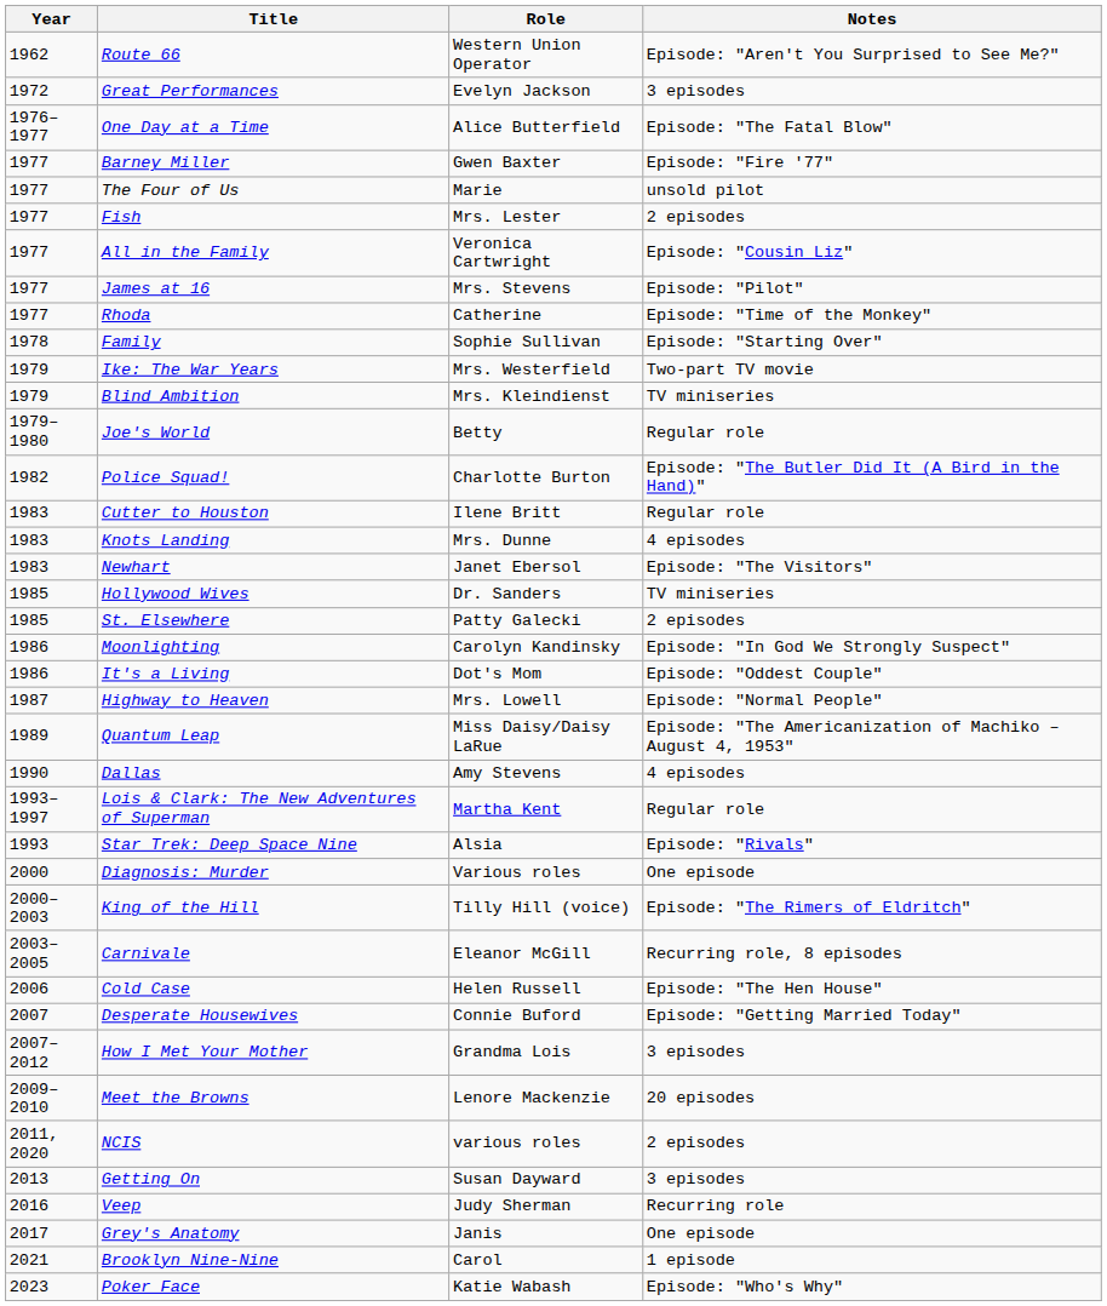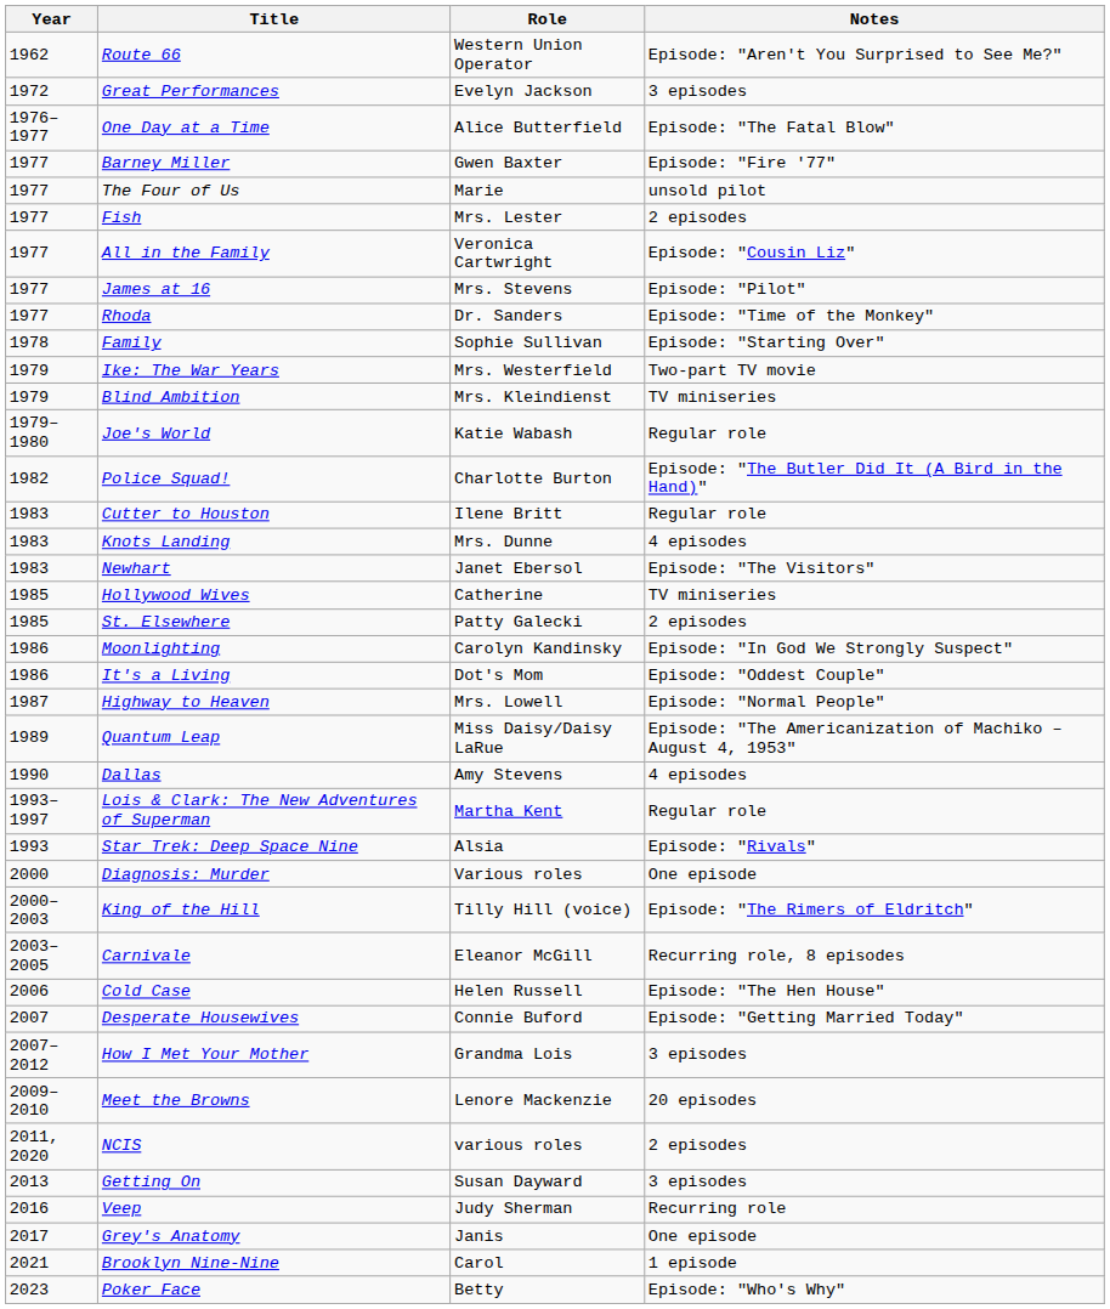Rhoda | Role: Catherine -> Dr. Sanders
Joe's World | Role: Betty -> Katie Wabash
Hollywood Wives | Role: Dr. Sanders -> Catherine
Poker Face | Role: Katie Wabash -> Betty
